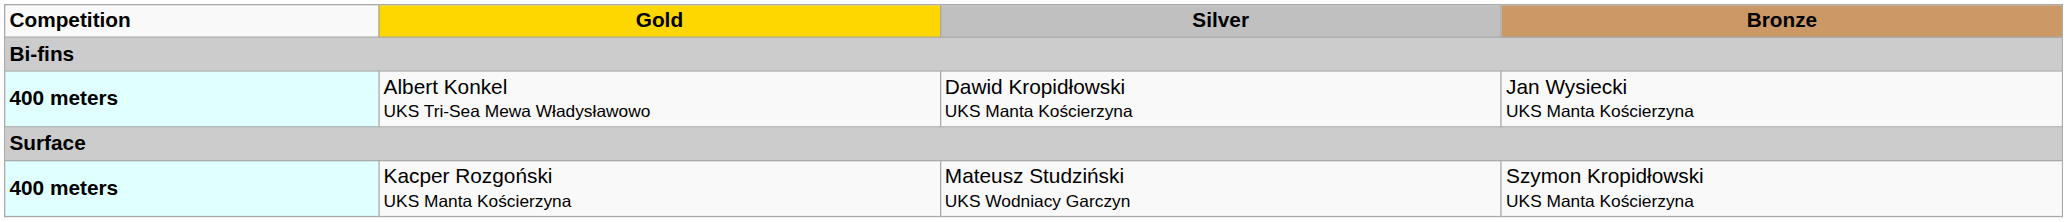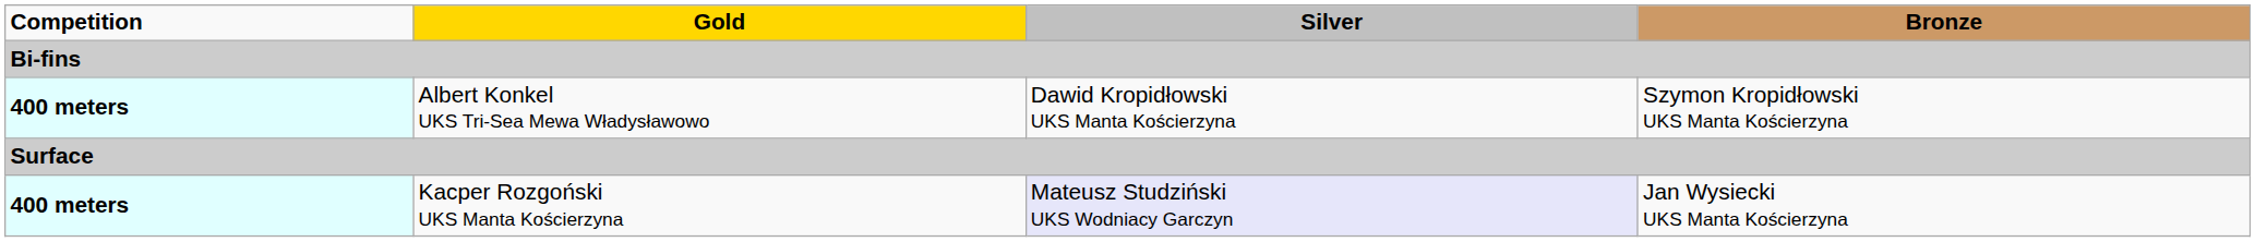Albert Konkel UKS Tri-Sea Mewa Władysławowo | Bronze: Jan Wysiecki UKS Manta Kościerzyna -> Szymon Kropidłowski UKS Manta Kościerzyna
Kacper Rozgoński UKS Manta Kościerzyna | Silver: no background -> lavender background
Kacper Rozgoński UKS Manta Kościerzyna | Bronze: Szymon Kropidłowski UKS Manta Kościerzyna -> Jan Wysiecki UKS Manta Kościerzyna
